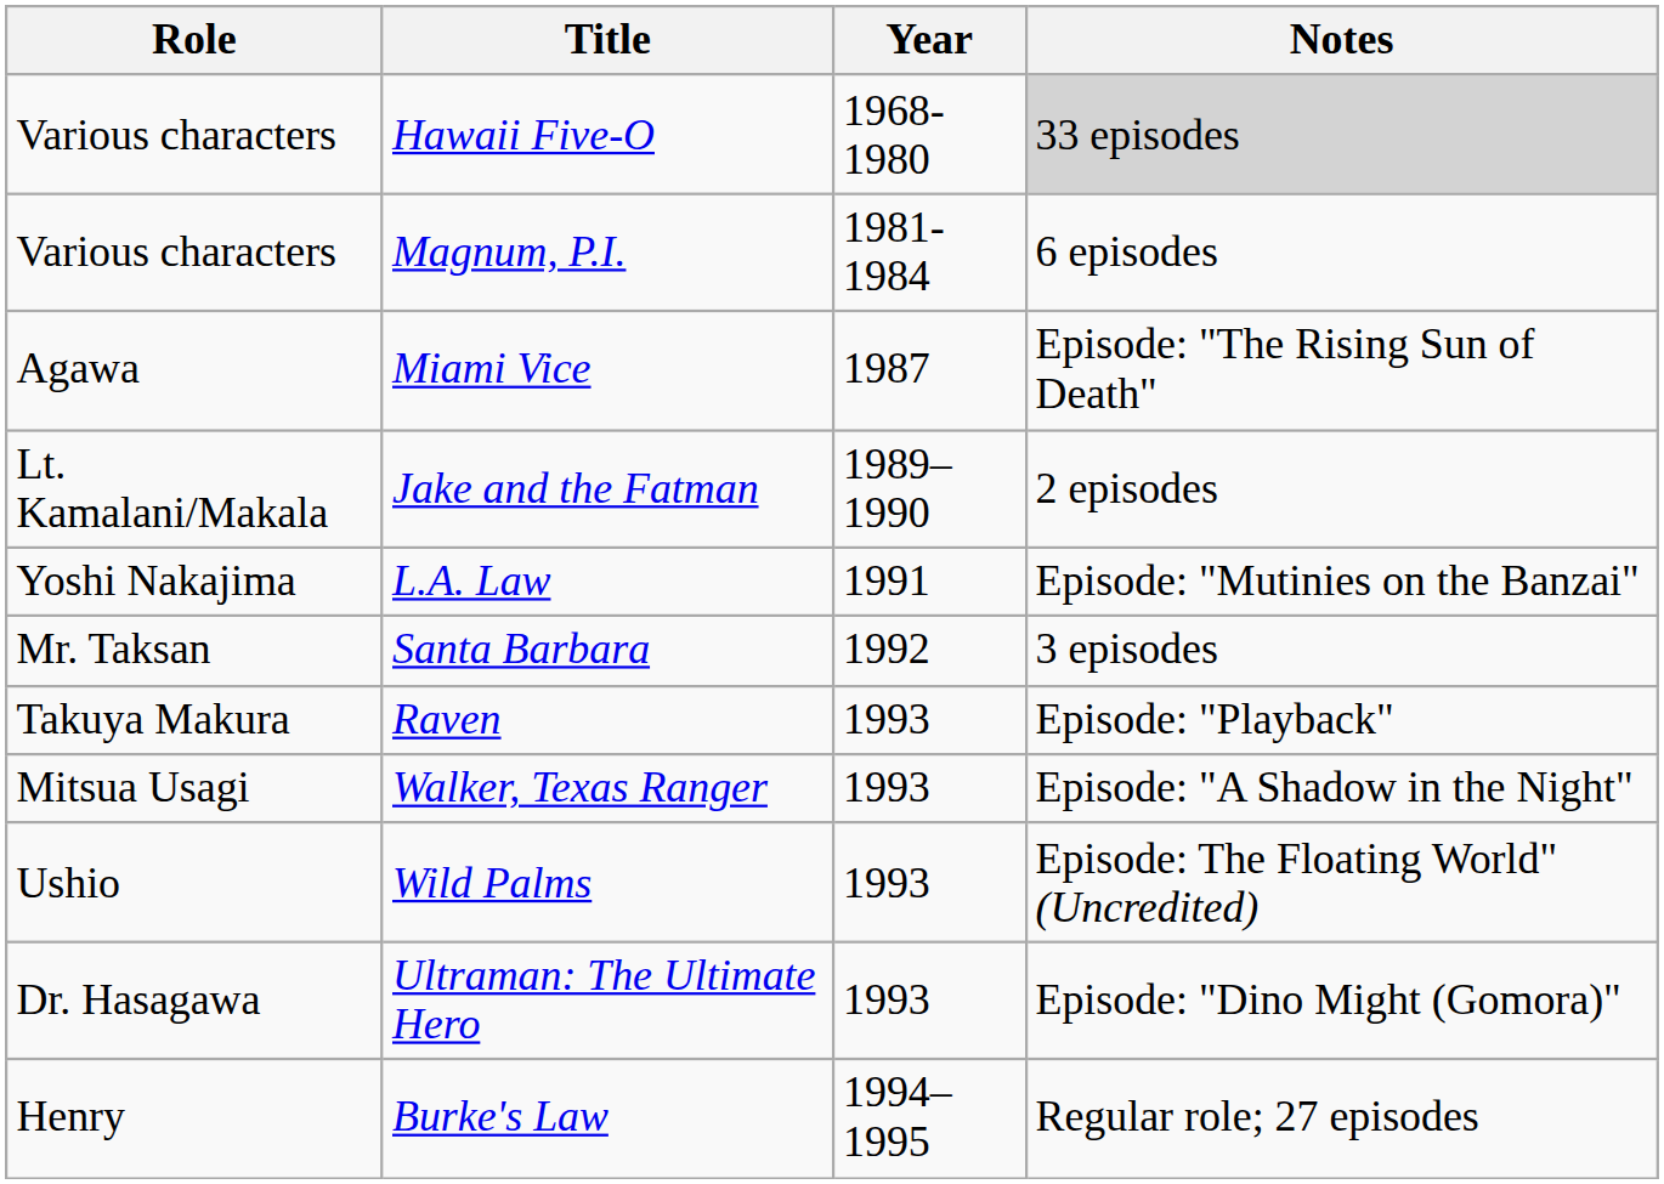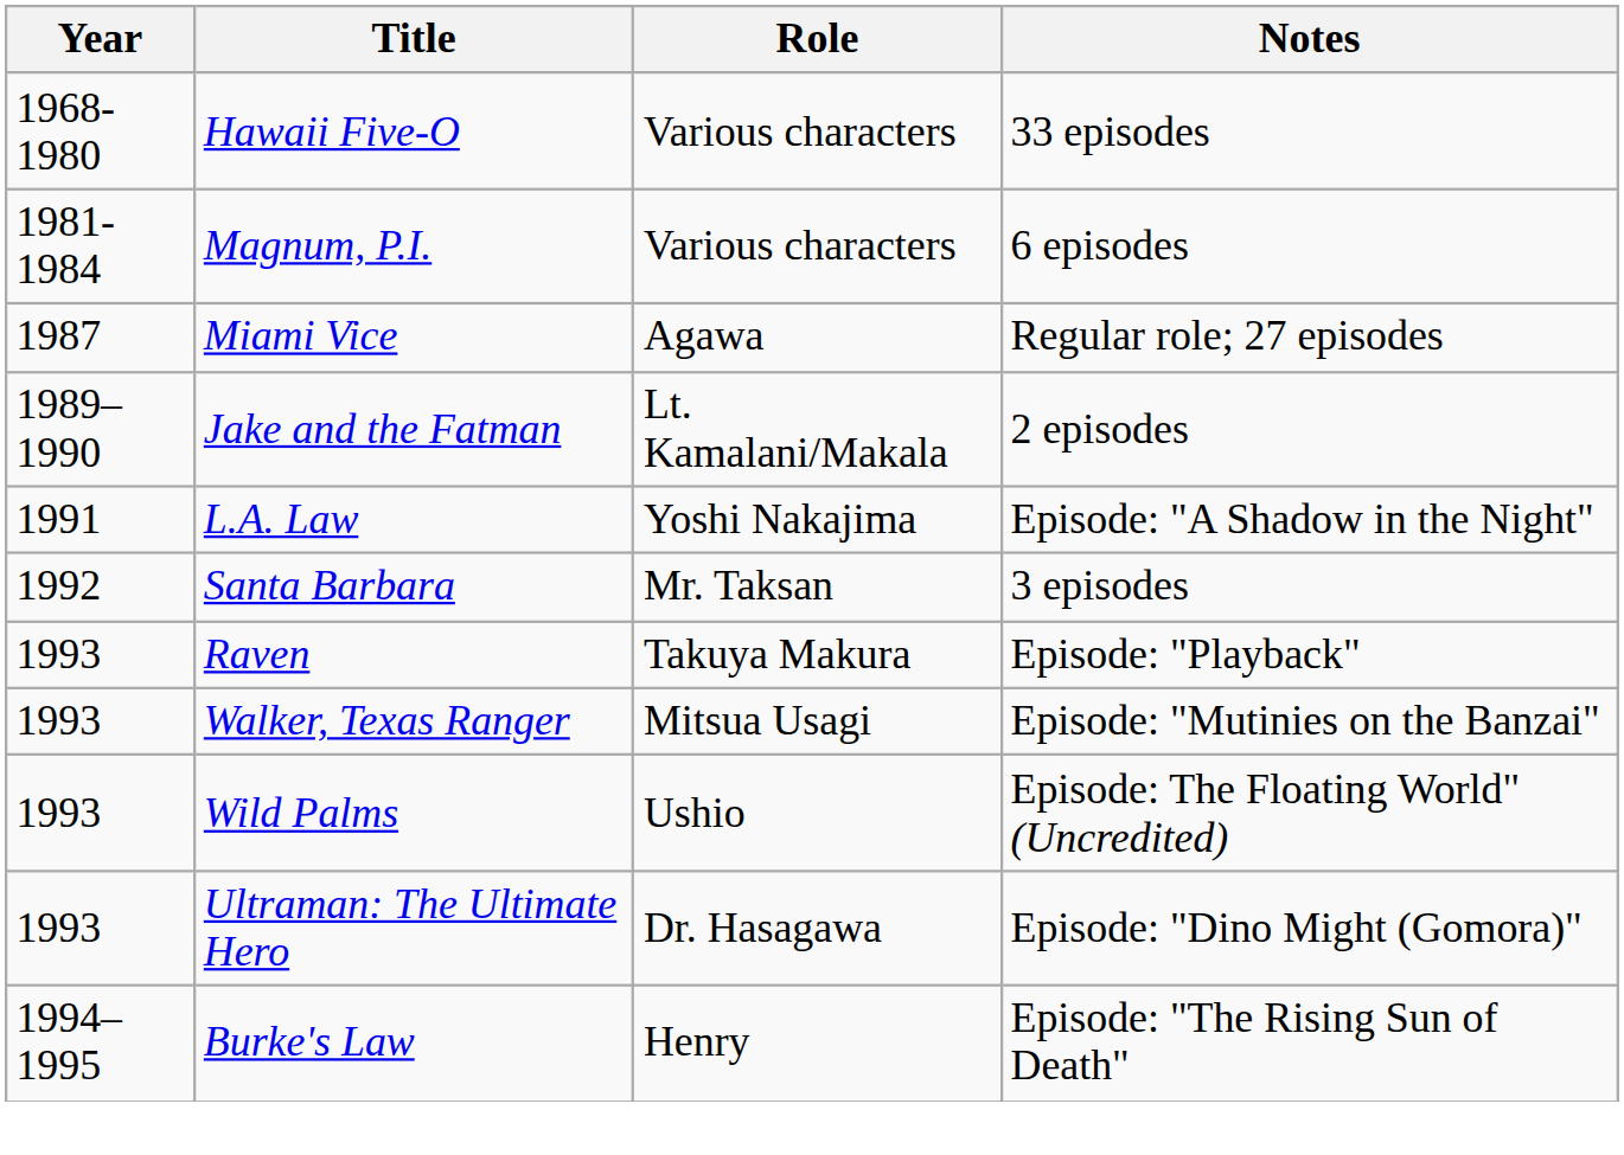columns swapped: Year <-> Role
Hawaii Five-O | Notes: lightgrey background -> no background
Miami Vice | Notes: Episode: "The Rising Sun of Death" -> Regular role; 27 episodes
L.A. Law | Notes: Episode: "Mutinies on the Banzai" -> Episode: "A Shadow in the Night"
Walker, Texas Ranger | Notes: Episode: "A Shadow in the Night" -> Episode: "Mutinies on the Banzai"
Burke's Law | Notes: Regular role; 27 episodes -> Episode: "The Rising Sun of Death"
